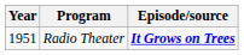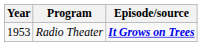Radio Theater | Year: 1951 -> 1953
